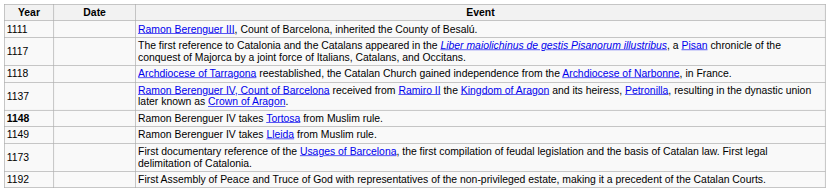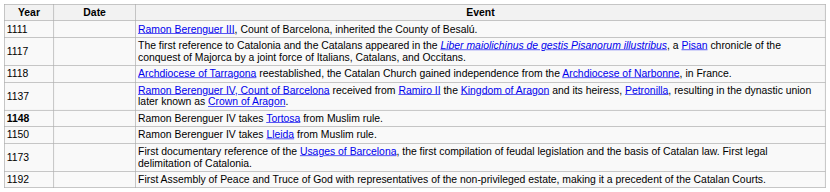Ramon Berenguer IV takes Lleida from Muslim rule. | Year: 1149 -> 1150
